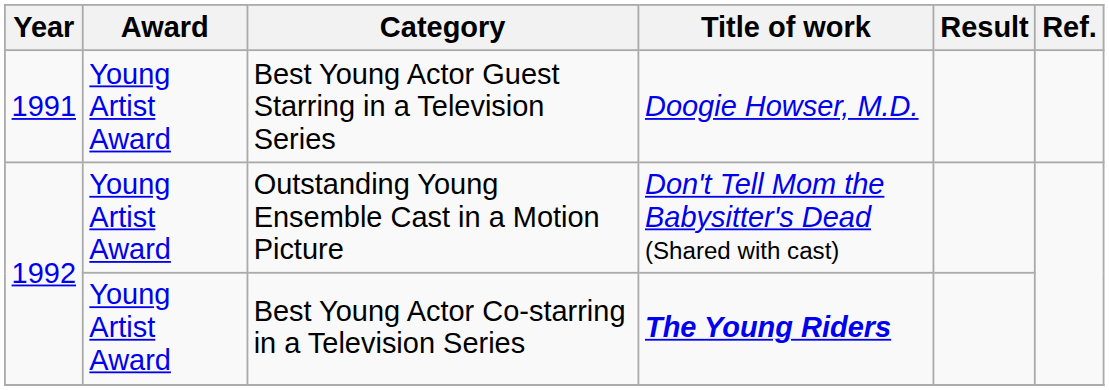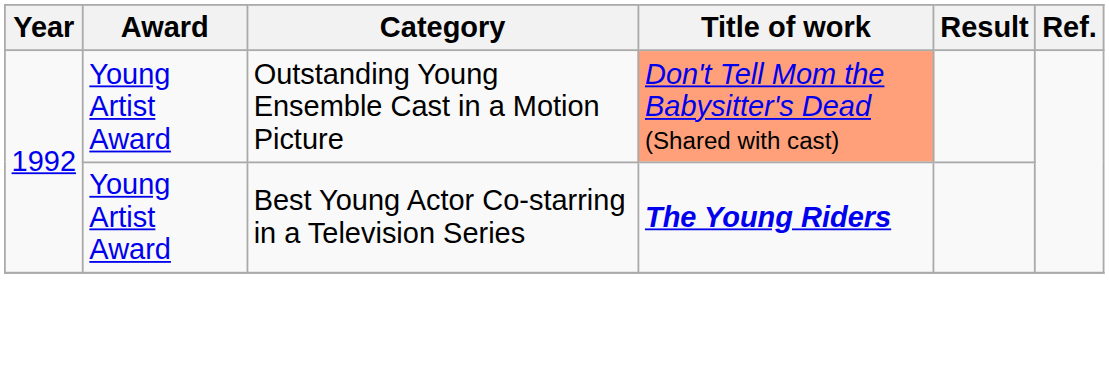- row: 1991 | Young Artist Award | Best Young Actor Guest Starring in a Television Series | Doogie Howser, M.D.
Outstanding Young Ensemble Cast in a Motion Picture | Title of work: no background -> lightsalmon background
